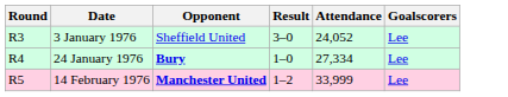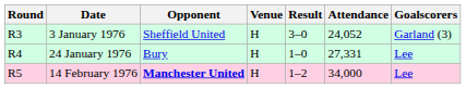+ column: Venue | H | H | H
3 January 1976 | Goalscorers: Lee -> Garland (3)
24 January 1976 | Opponent: bold -> normal
24 January 1976 | Attendance: 27,334 -> 27,331
14 February 1976 | Attendance: 33,999 -> 34,000
